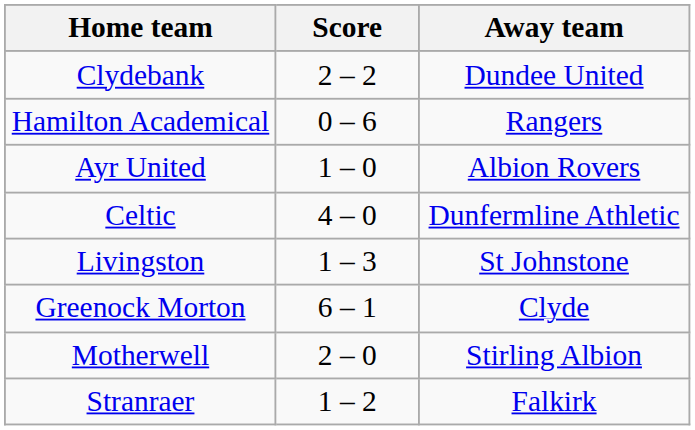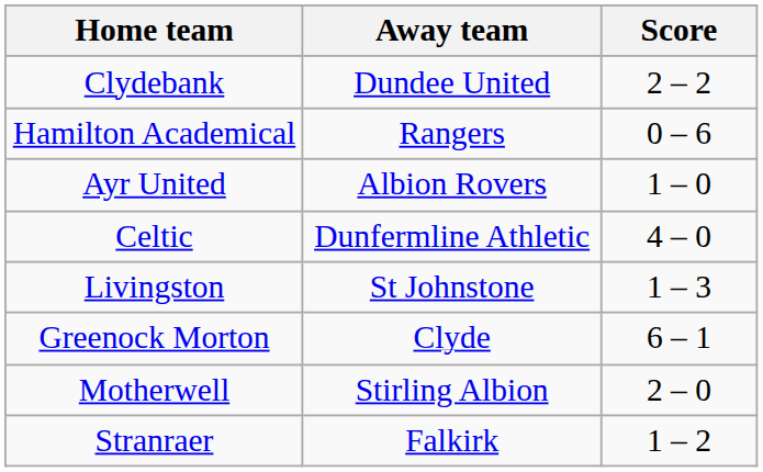columns swapped: Score <-> Away team
